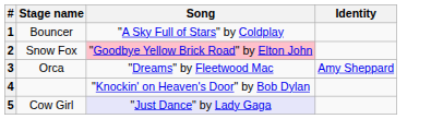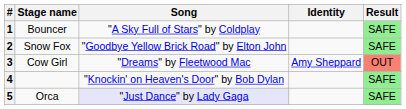+ column: Result | SAFE | SAFE | OUT | SAFE | SAFE
2 | Song: pink background -> no background
3 | Stage name: Orca -> Cow Girl
5 | Stage name: Cow Girl -> Orca
